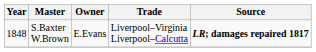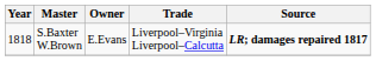S.Baxter W.Brown | Year: 1848 -> 1818
